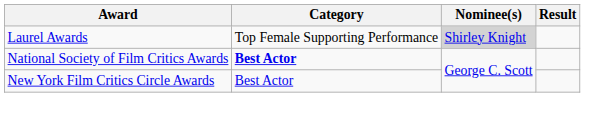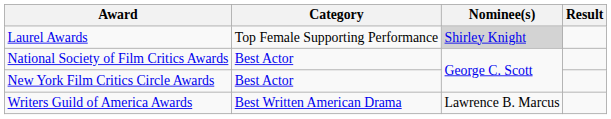National Society of Film Critics Awards | Category: bold -> normal
+ row: Writers Guild of America Awards | Best Written American Drama | Lawrence B. Marcus
